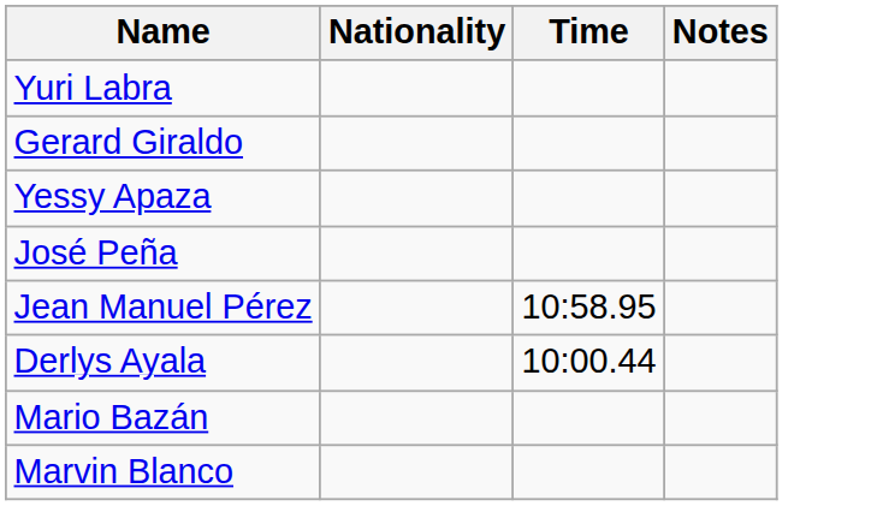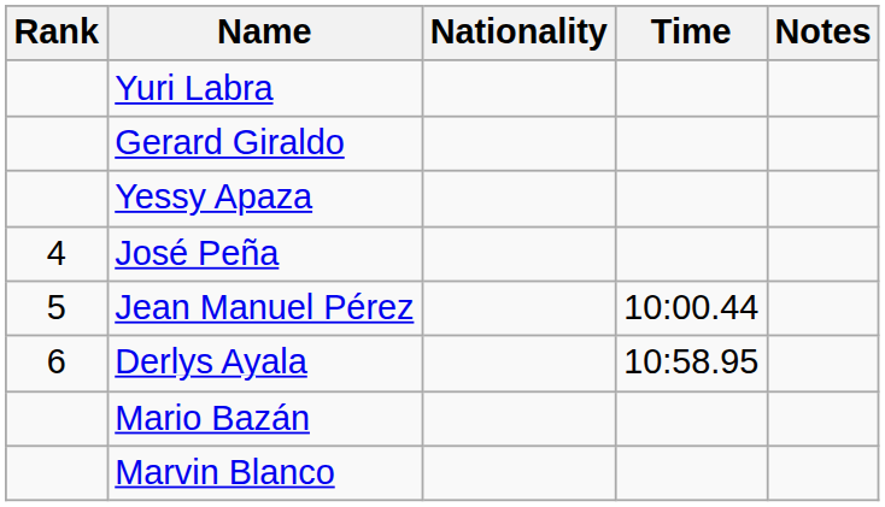+ column: Rank | 4 | 5 | 6
Jean Manuel Pérez | Time: 10:58.95 -> 10:00.44
Derlys Ayala | Time: 10:00.44 -> 10:58.95
